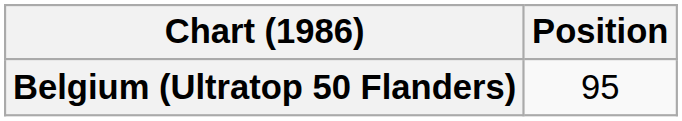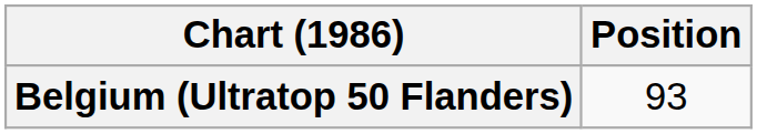Belgium (Ultratop 50 Flanders) | Position: 95 -> 93
